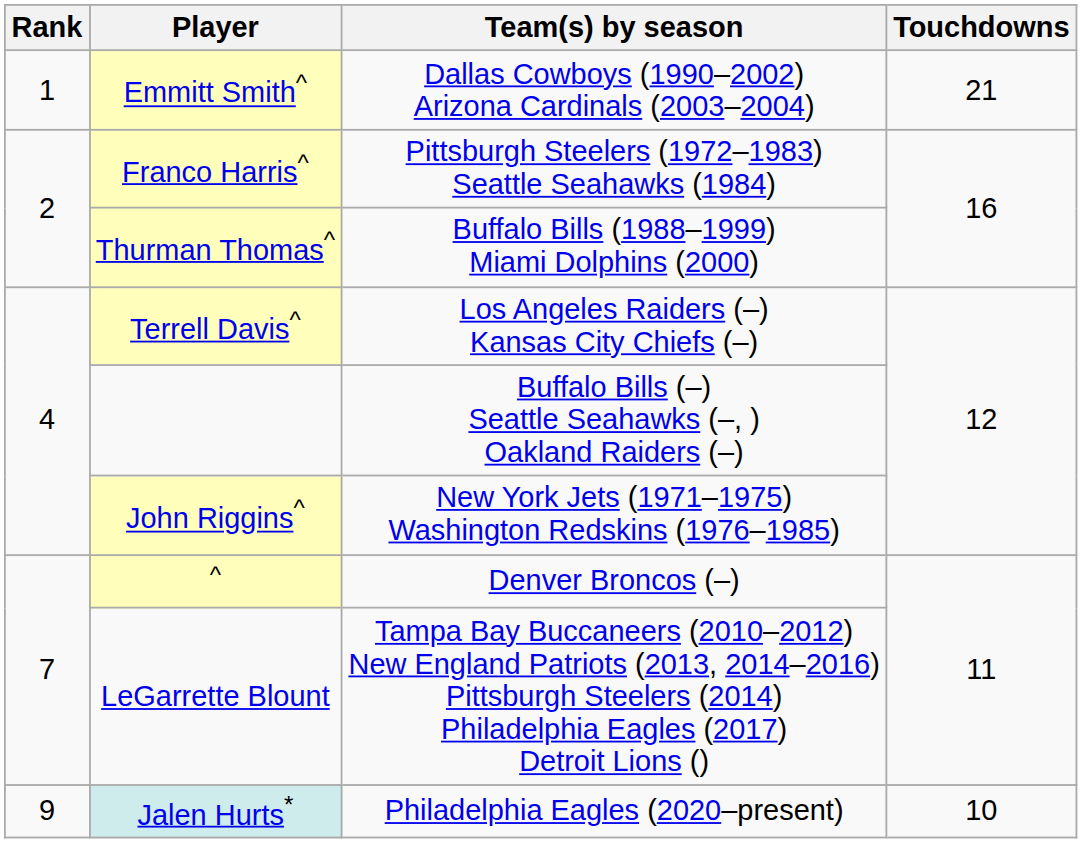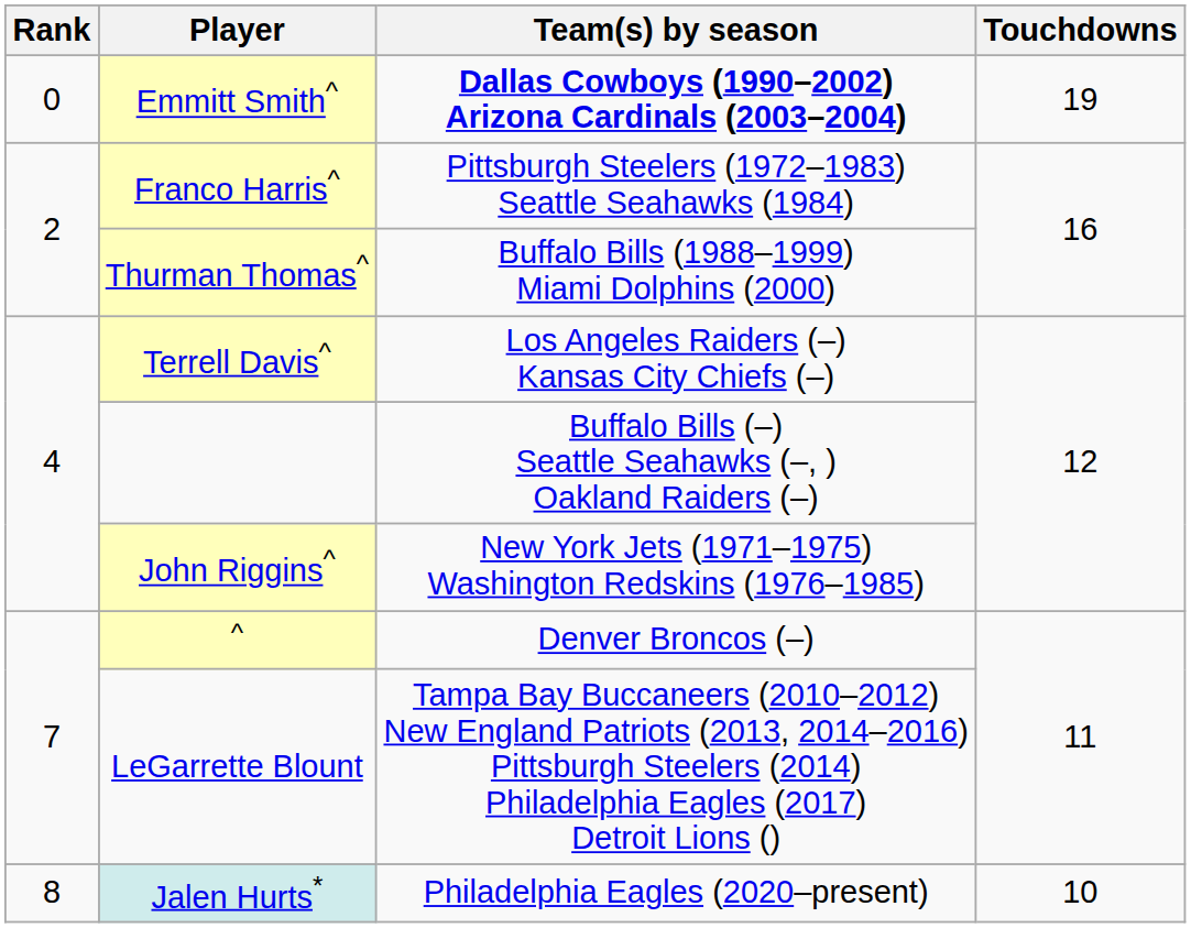Emmitt Smith^ | Rank: 1 -> 0
Emmitt Smith^ | Team(s) by season: normal -> bold
Emmitt Smith^ | Touchdowns: 21 -> 19
Jalen Hurts* | Rank: 9 -> 8
